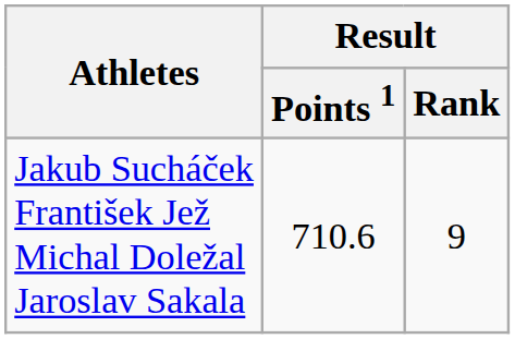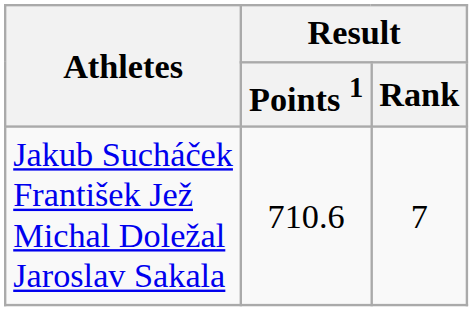Jakub Sucháček František Jež Michal Doležal Jaroslav Sakala | Result / Rank: 9 -> 7
